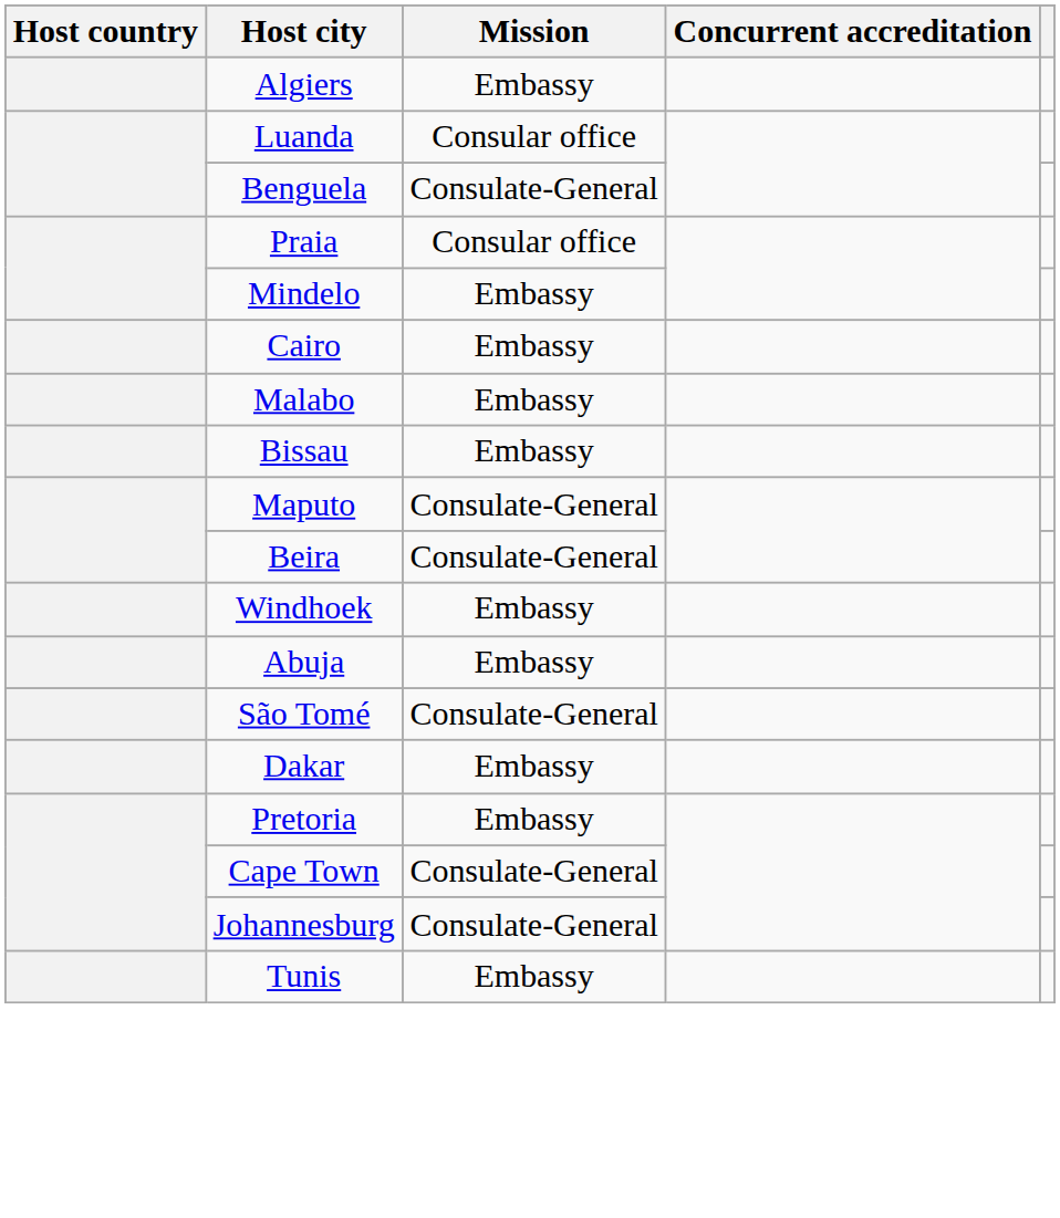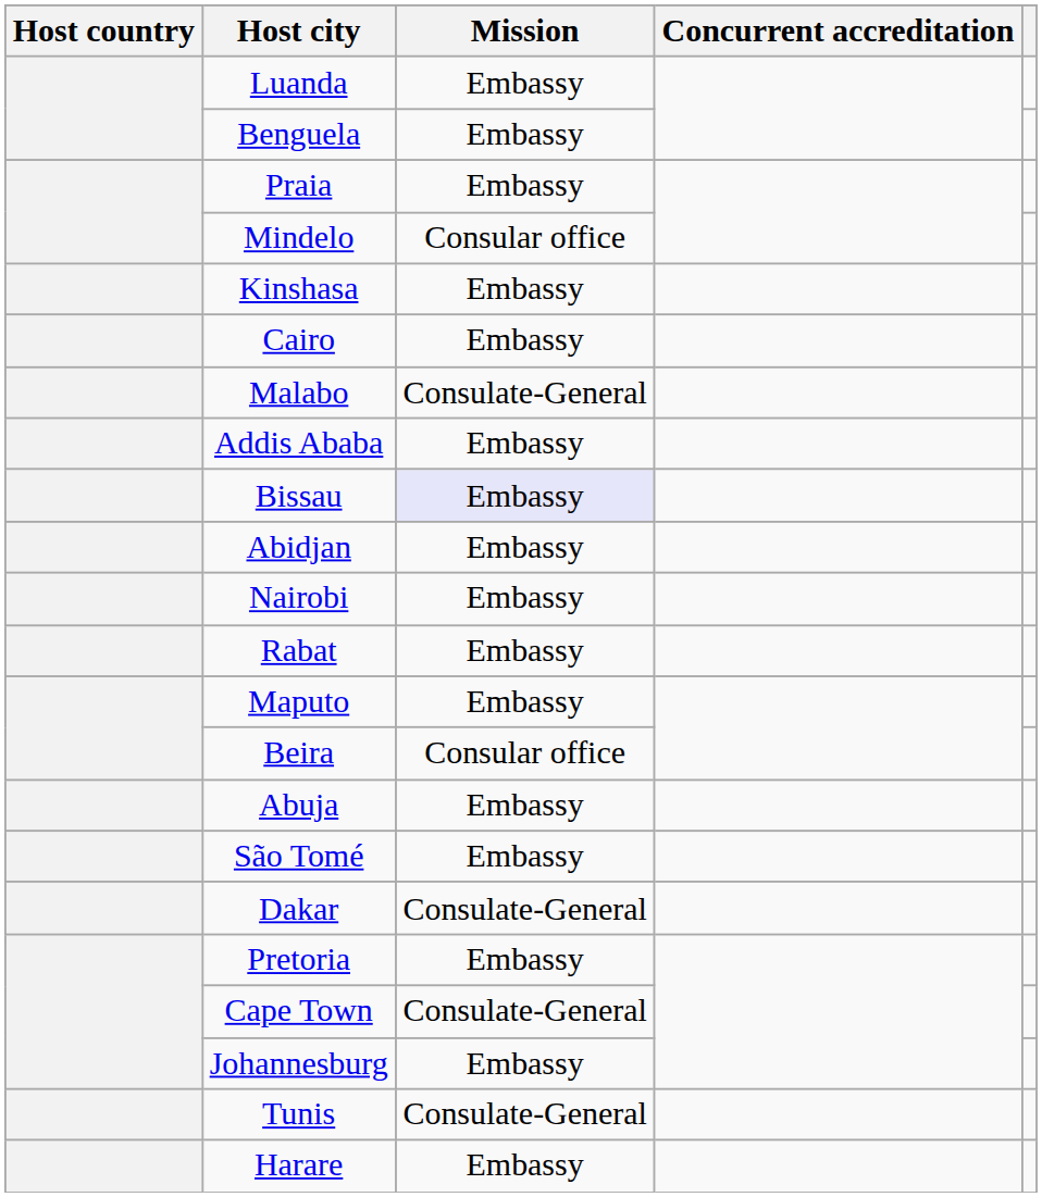- row: Algiers | Embassy
Luanda | Mission: Consular office -> Embassy
Benguela | Mission: Consulate-General -> Embassy
Praia | Mission: Consular office -> Embassy
Mindelo | Mission: Embassy -> Consular office
+ row: Kinshasa | Embassy
Malabo | Mission: Embassy -> Consulate-General
+ row: Addis Ababa | Embassy
Bissau | Mission: no background -> lavender background
+ row: Abidjan | Embassy
+ row: Nairobi | Embassy
+ row: Rabat | Embassy
Maputo | Mission: Consulate-General -> Embassy
Beira | Mission: Consulate-General -> Consular office
- row: Windhoek | Embassy
São Tomé | Mission: Consulate-General -> Embassy
Dakar | Mission: Embassy -> Consulate-General
Johannesburg | Mission: Consulate-General -> Embassy
Tunis | Mission: Embassy -> Consulate-General
+ row: Harare | Embassy
